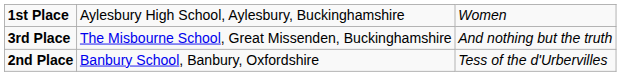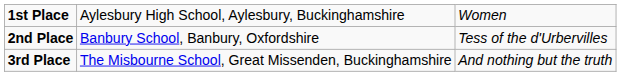rows swapped: 2nd Place <-> 3rd Place
